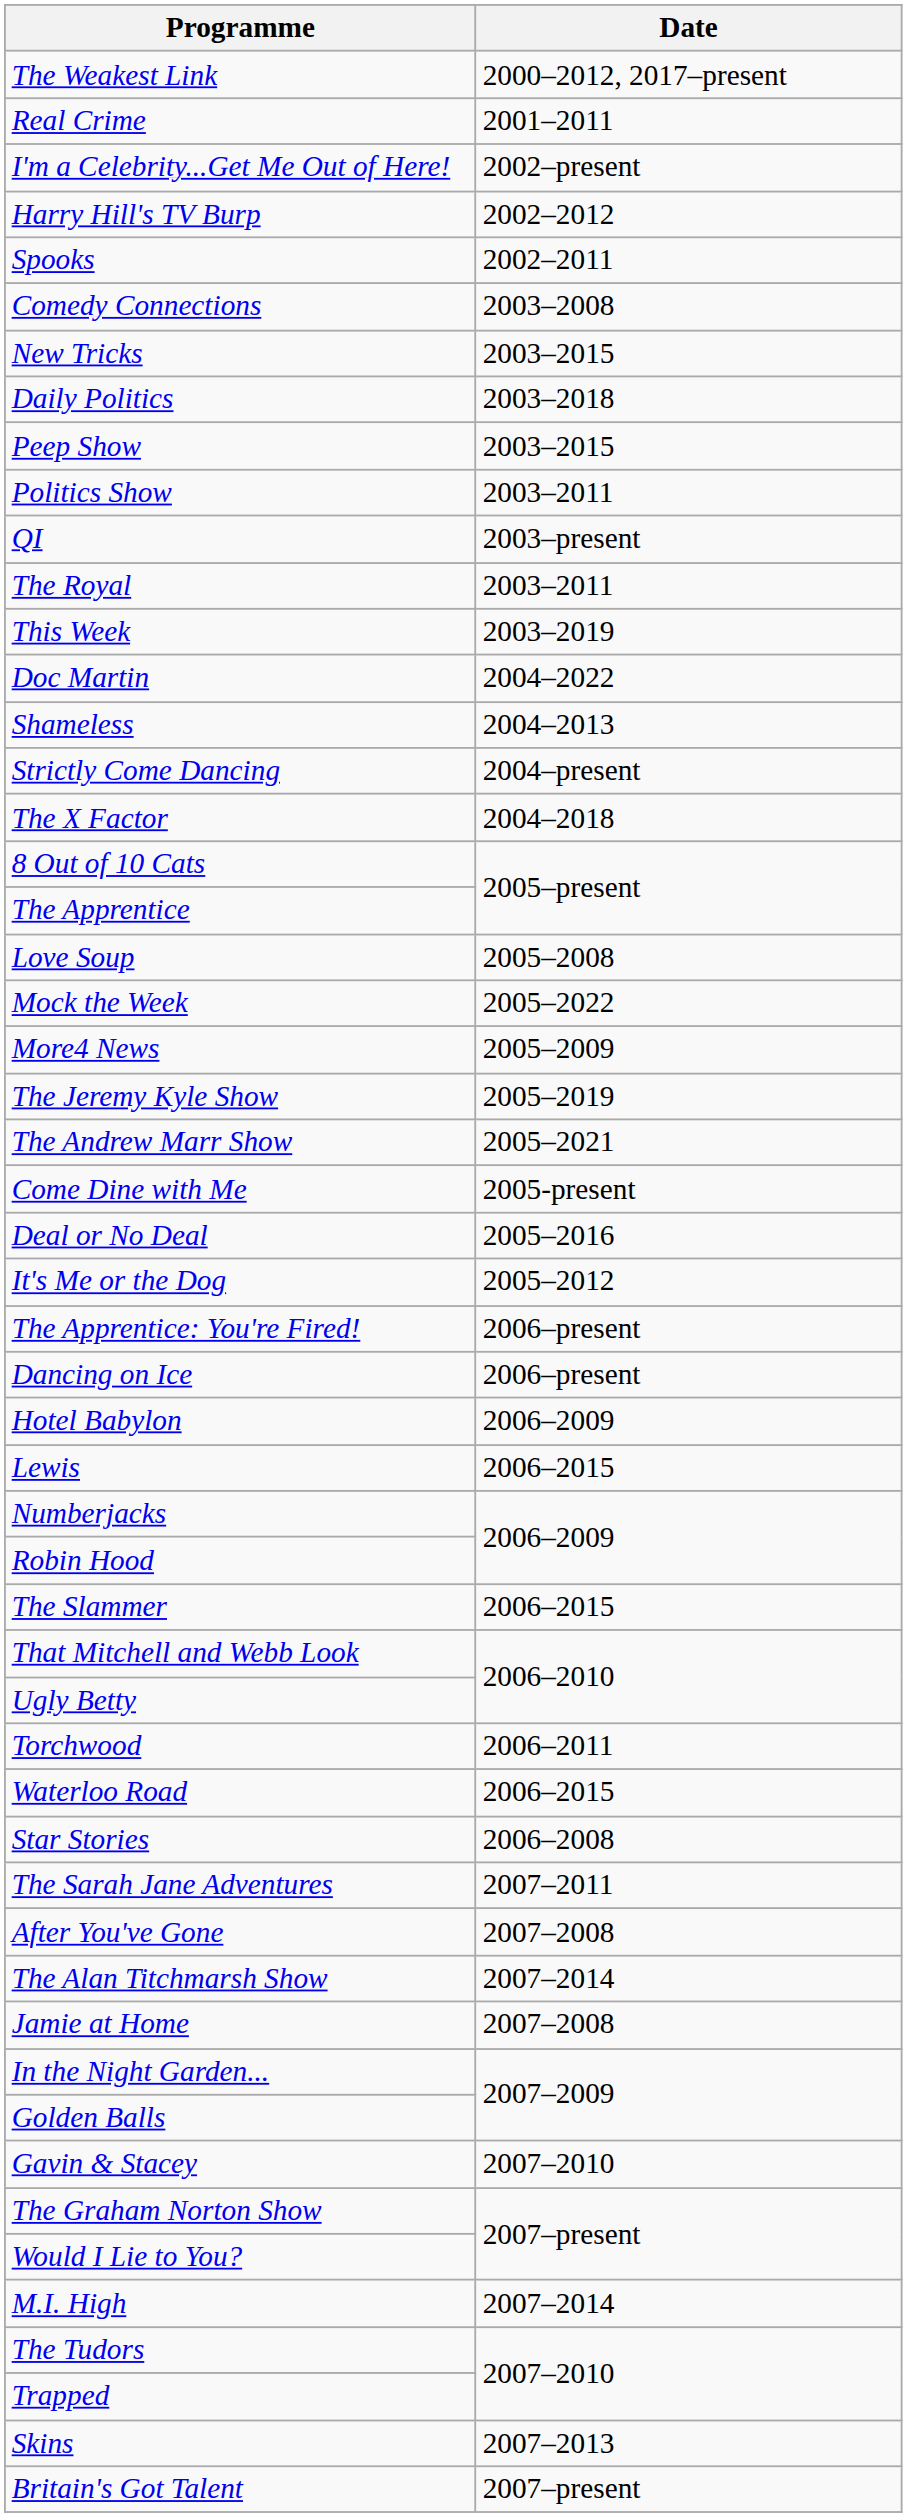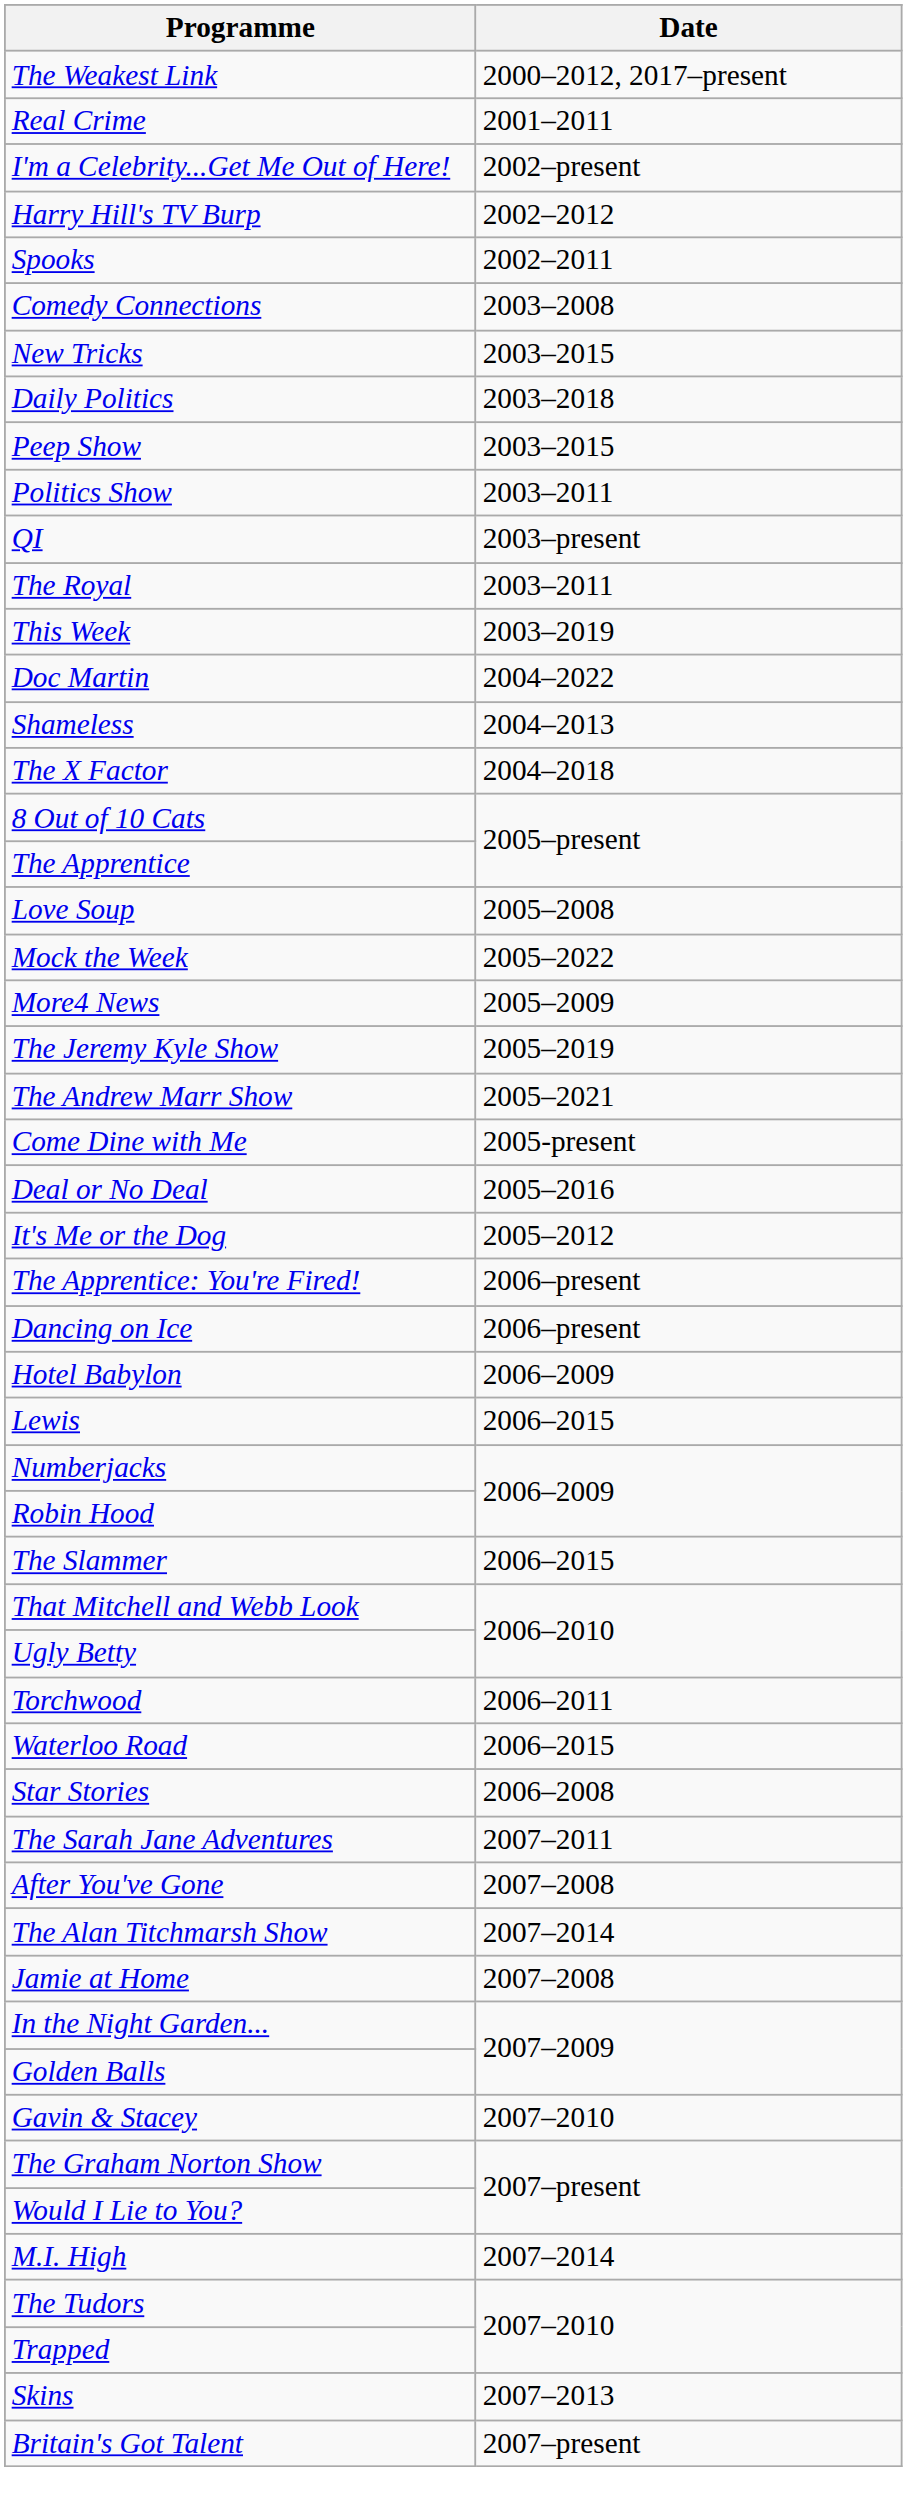- row: Strictly Come Dancing | 2004–present
